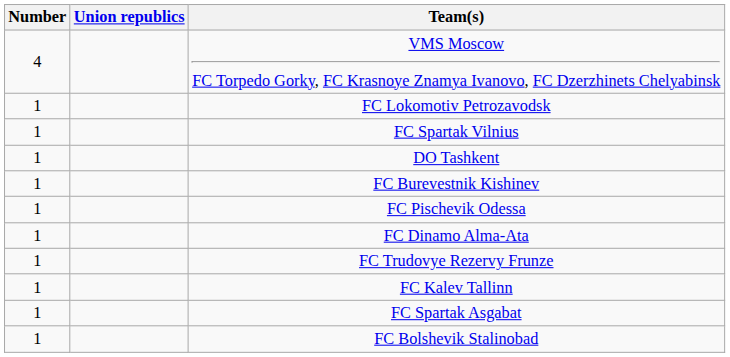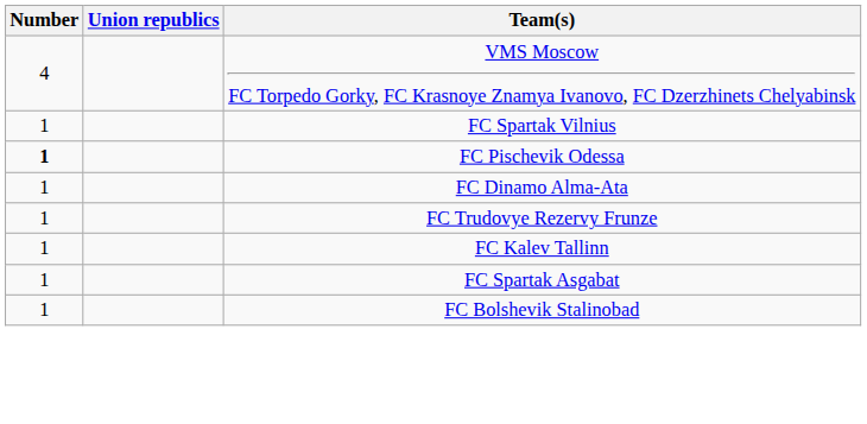- row: 1 | FC Lokomotiv Petrozavodsk
- row: 1 | DO Tashkent
- row: 1 | FC Burevestnik Kishinev
FC Pischevik Odessa | Number: normal -> bold
